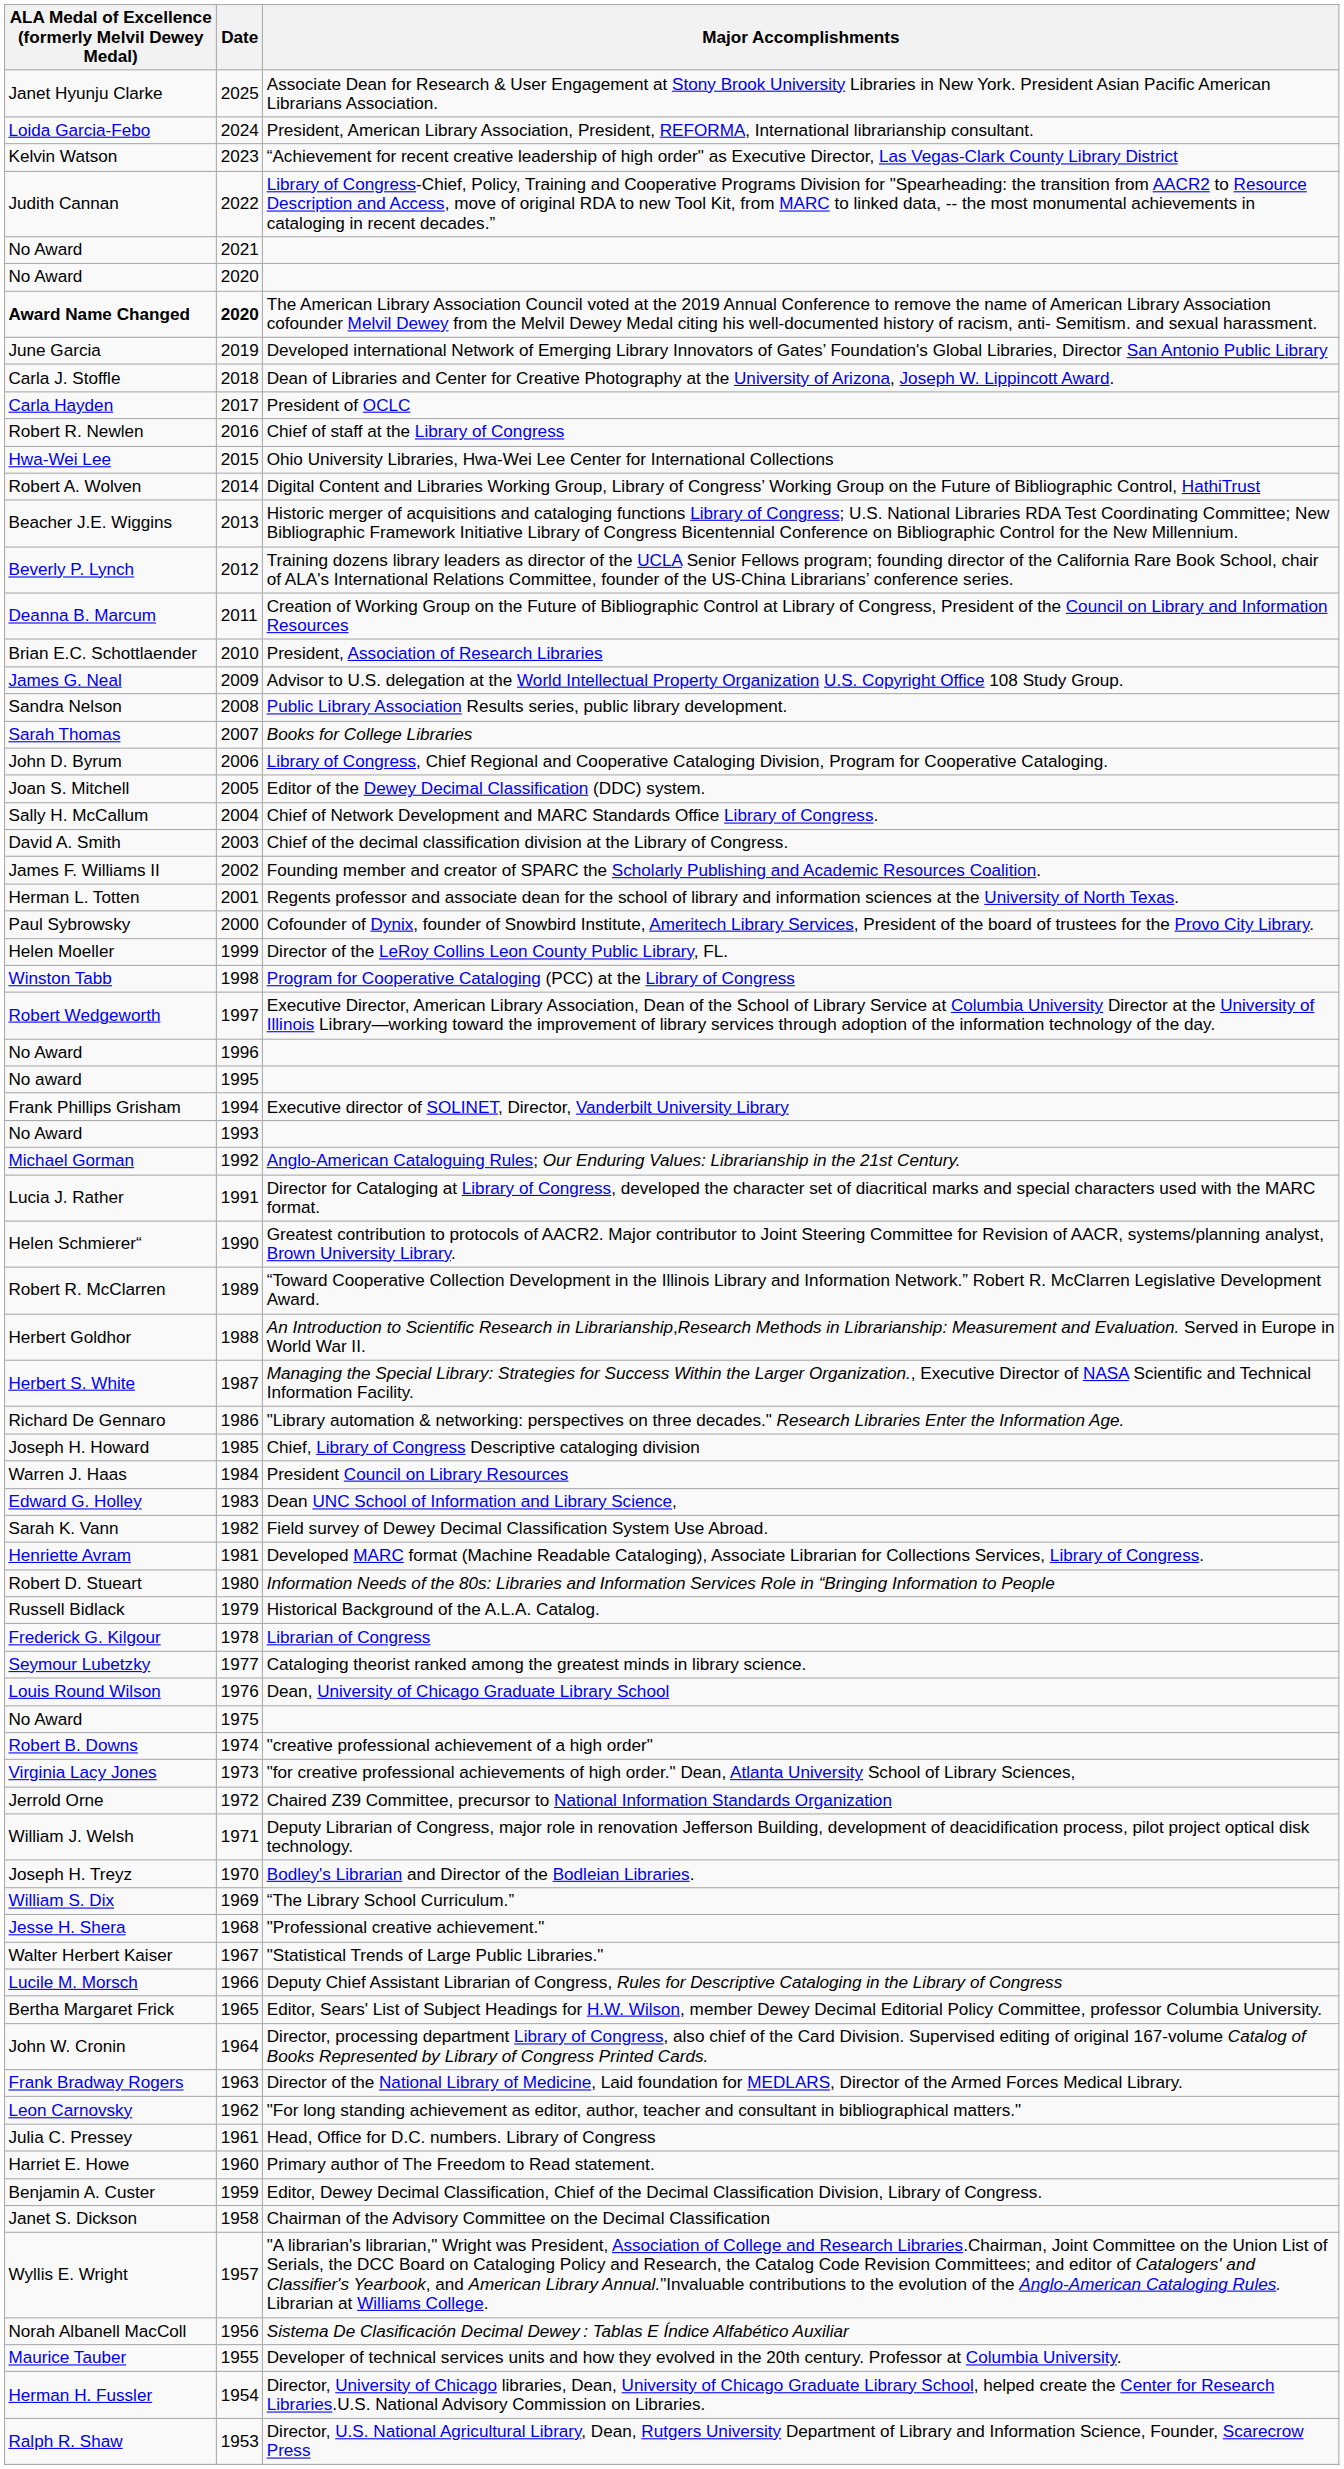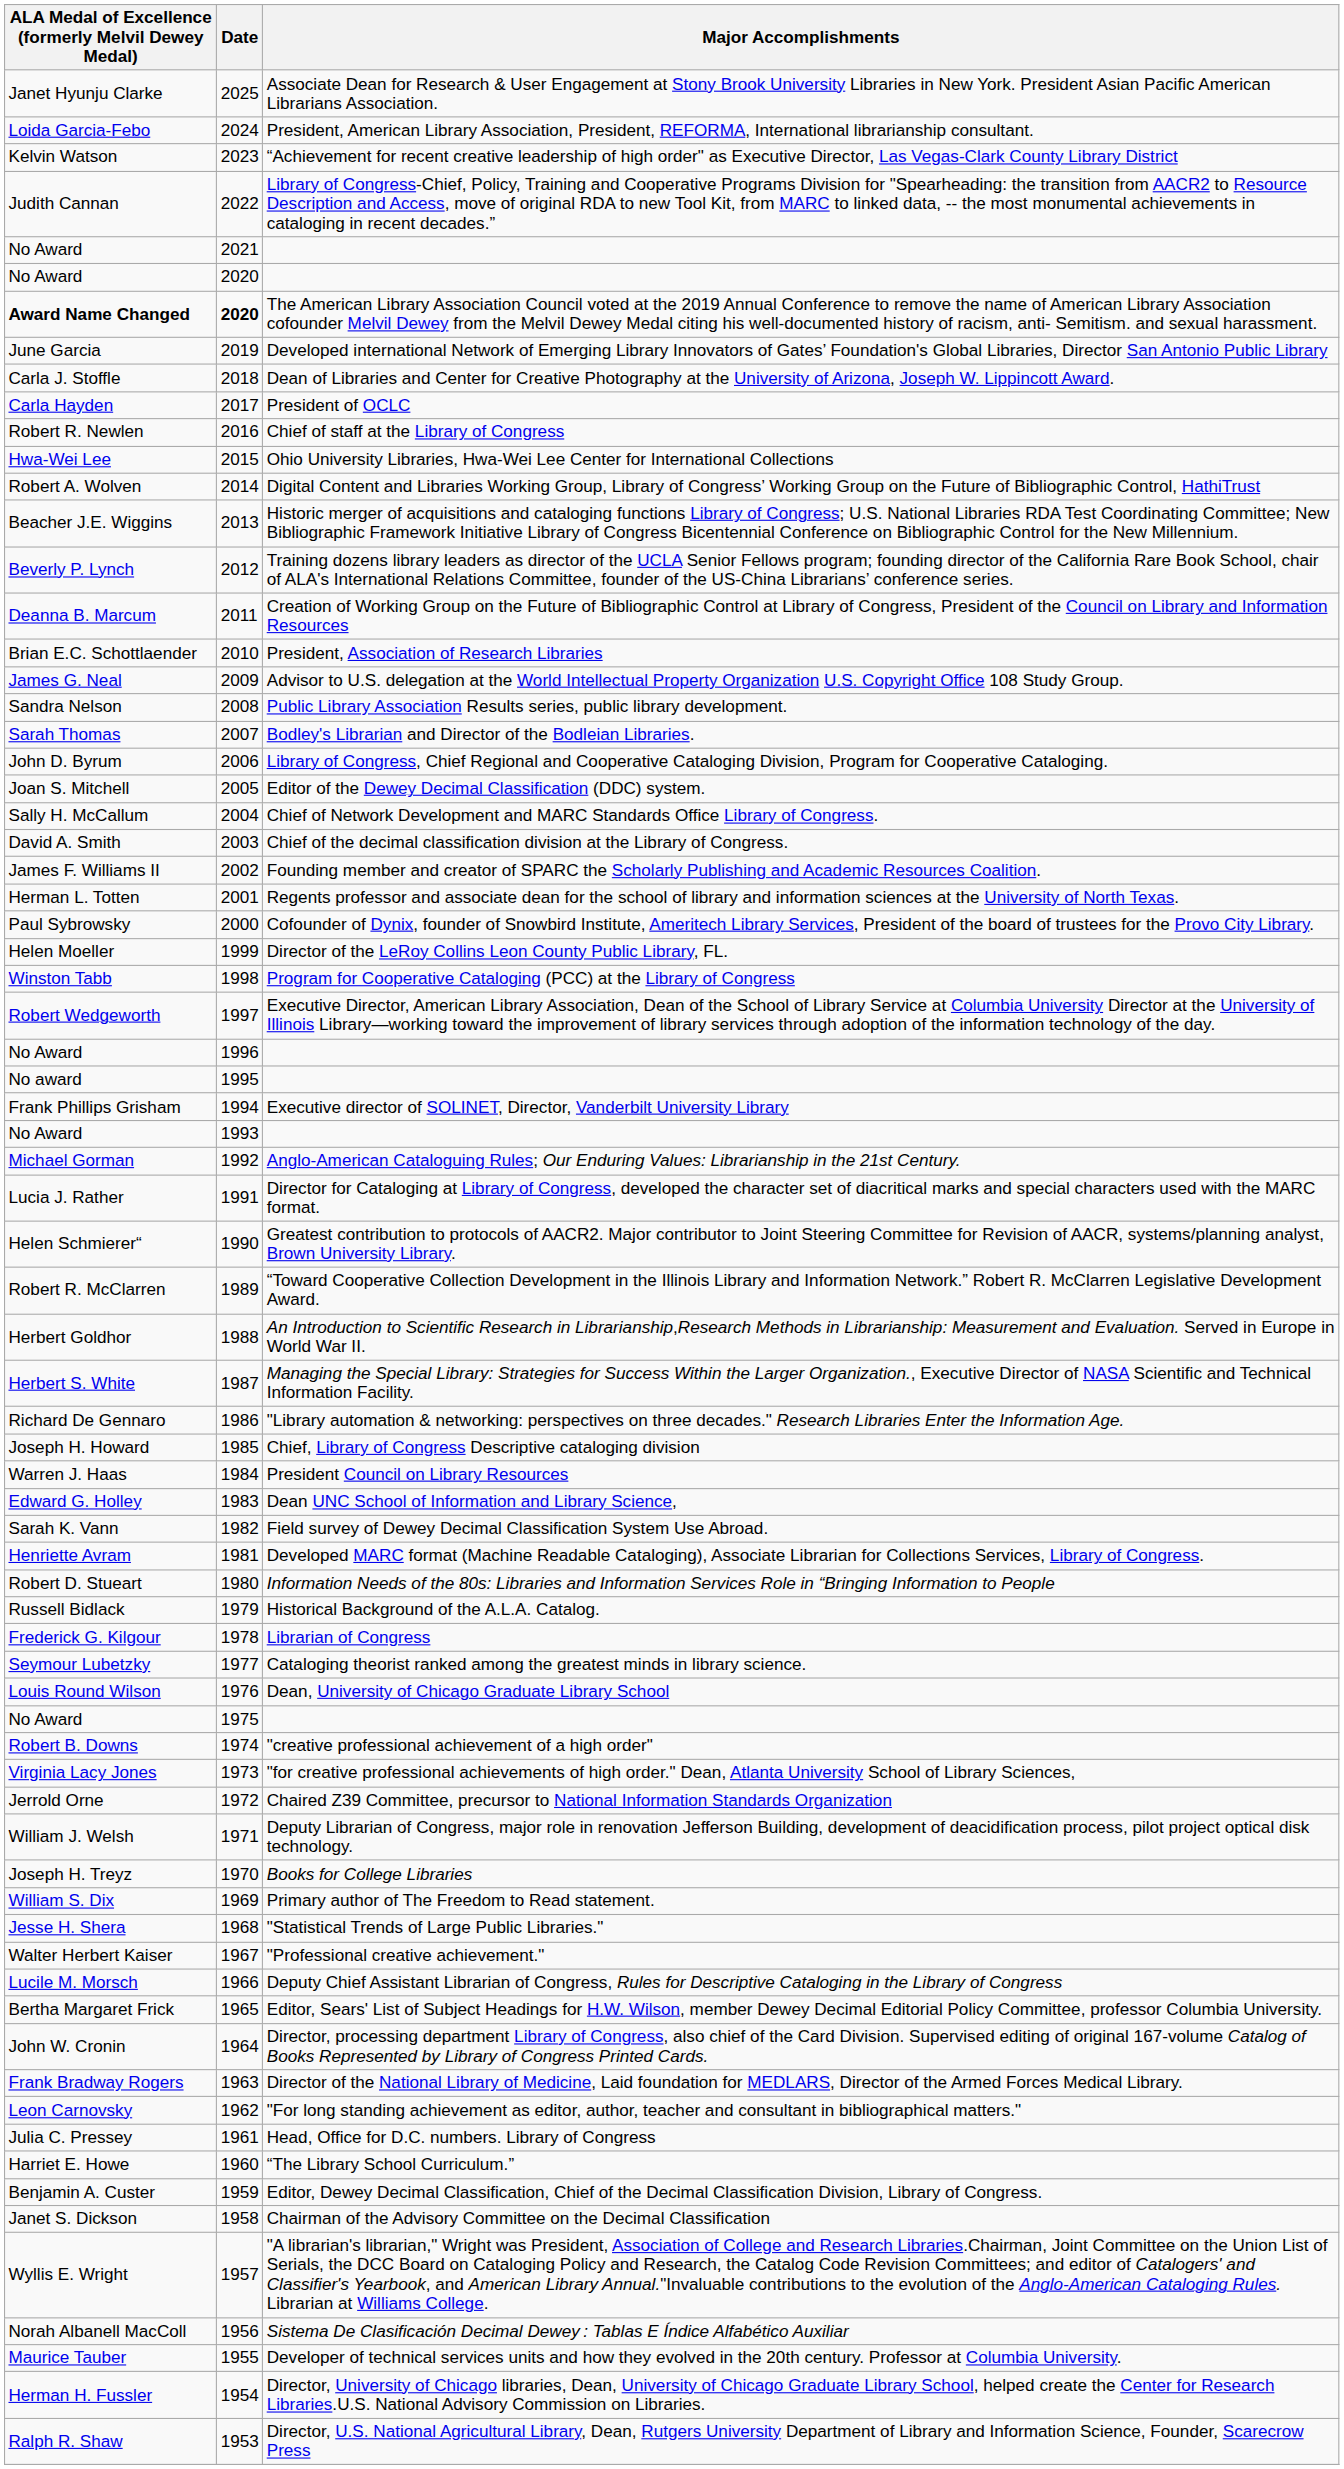Sarah Thomas | Major Accomplishments: Books for College Libraries -> Bodley's Librarian and Director of the Bodleian Libraries.
Joseph H. Treyz | Major Accomplishments: Bodley's Librarian and Director of the Bodleian Libraries. -> Books for College Libraries
William S. Dix | Major Accomplishments: “The Library School Curriculum.” -> Primary author of The Freedom to Read statement.
Jesse H. Shera | Major Accomplishments: "Professional creative achievement." -> "Statistical Trends of Large Public Libraries."
Walter Herbert Kaiser | Major Accomplishments: "Statistical Trends of Large Public Libraries." -> "Professional creative achievement."
Harriet E. Howe | Major Accomplishments: Primary author of The Freedom to Read statement. -> “The Library School Curriculum.”
